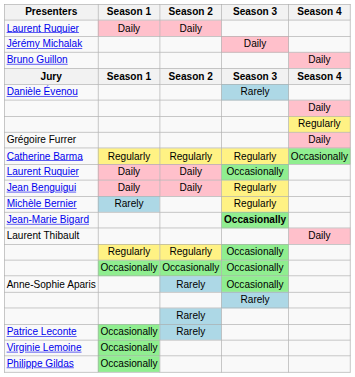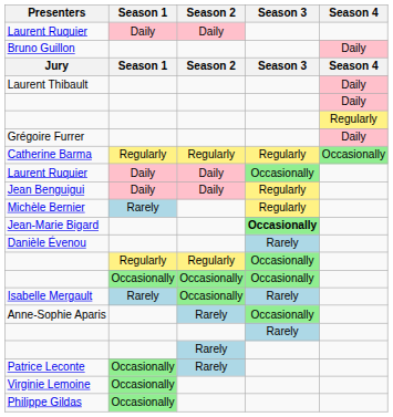- row: Jérémy Michalak | Daily
rows swapped: Laurent Thibault <-> Danièle Évenou
+ row: Isabelle Mergault | Rarely | Occasionally | Rarely
